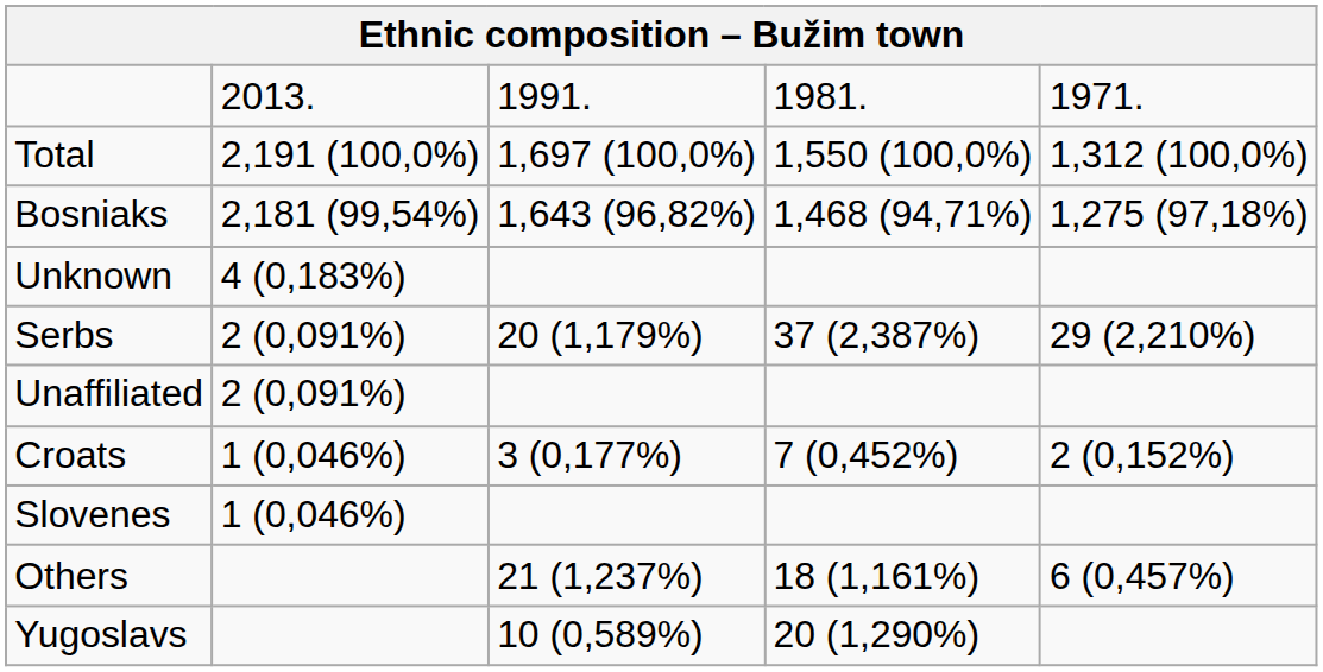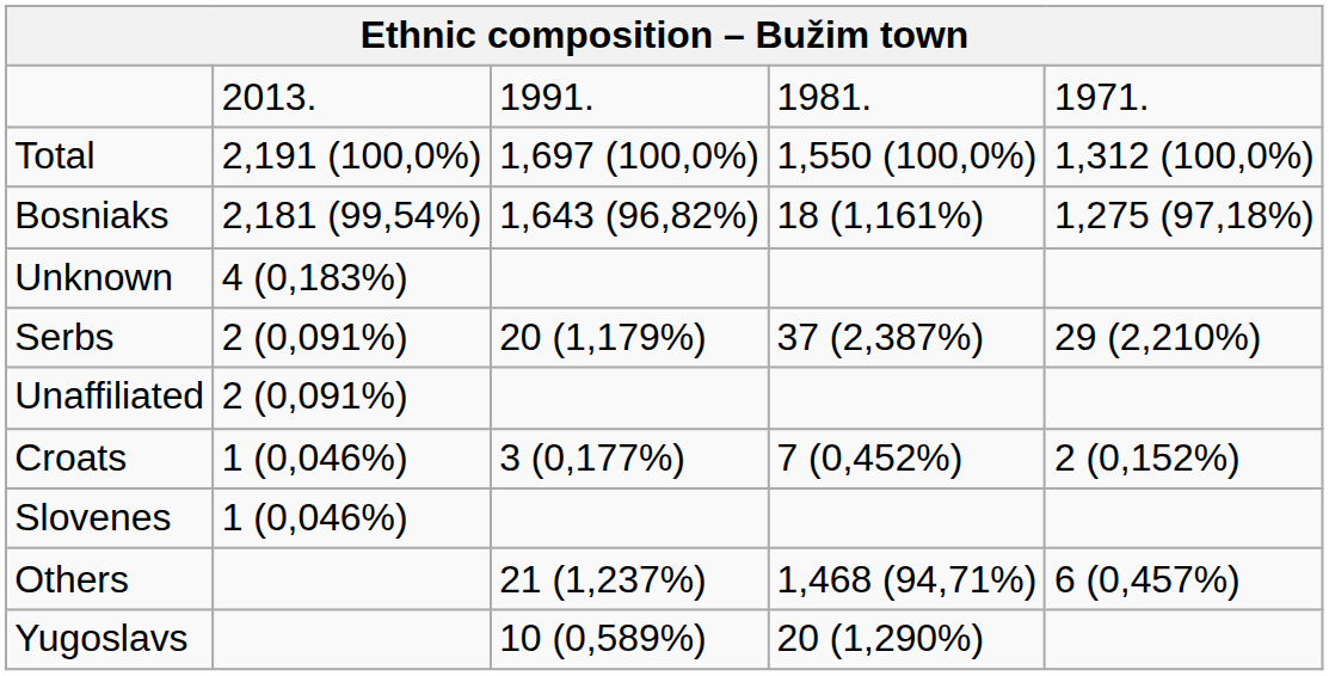Bosniaks | column 4: 1,468 (94,71%) -> 18 (1,161%)
Others | column 4: 18 (1,161%) -> 1,468 (94,71%)
